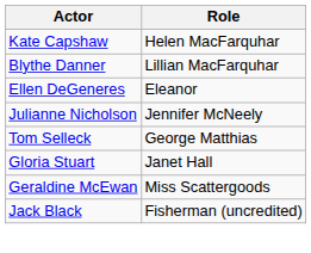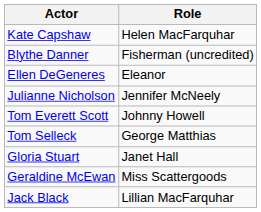Blythe Danner | Role: Lillian MacFarquhar -> Fisherman (uncredited)
+ row: Tom Everett Scott | Johnny Howell
Jack Black | Role: Fisherman (uncredited) -> Lillian MacFarquhar
